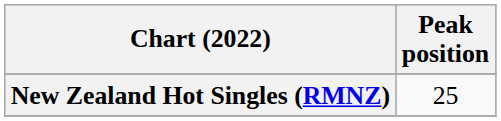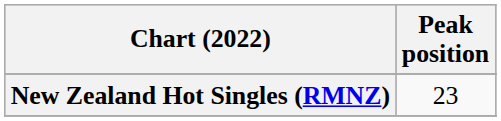New Zealand Hot Singles (RMNZ) | Peak position: 25 -> 23
